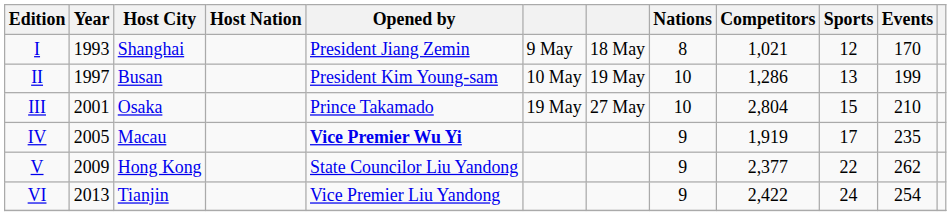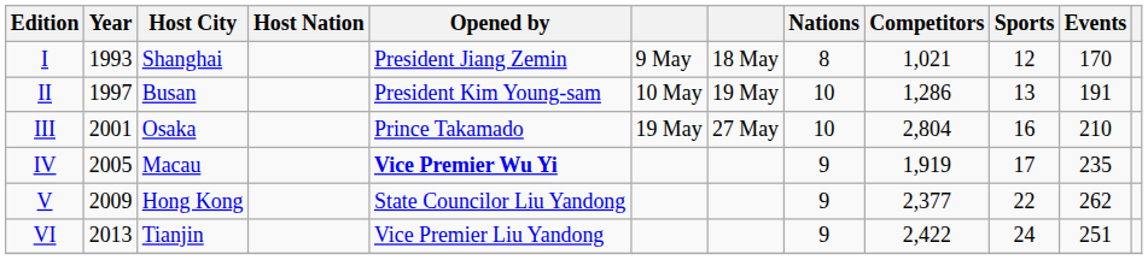II | Events: 199 -> 191
III | Sports: 15 -> 16
VI | Events: 254 -> 251
